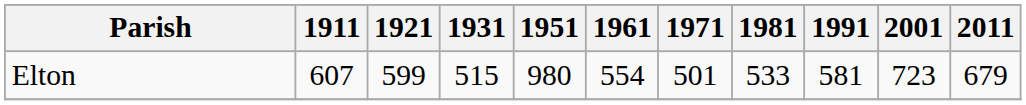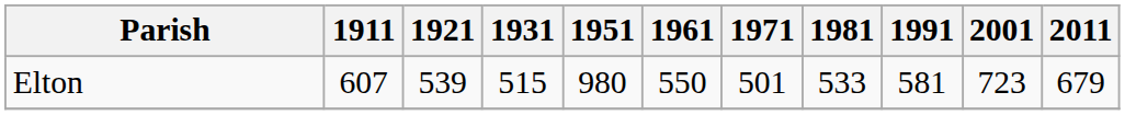Elton | 1921: 599 -> 539
Elton | 1961: 554 -> 550
